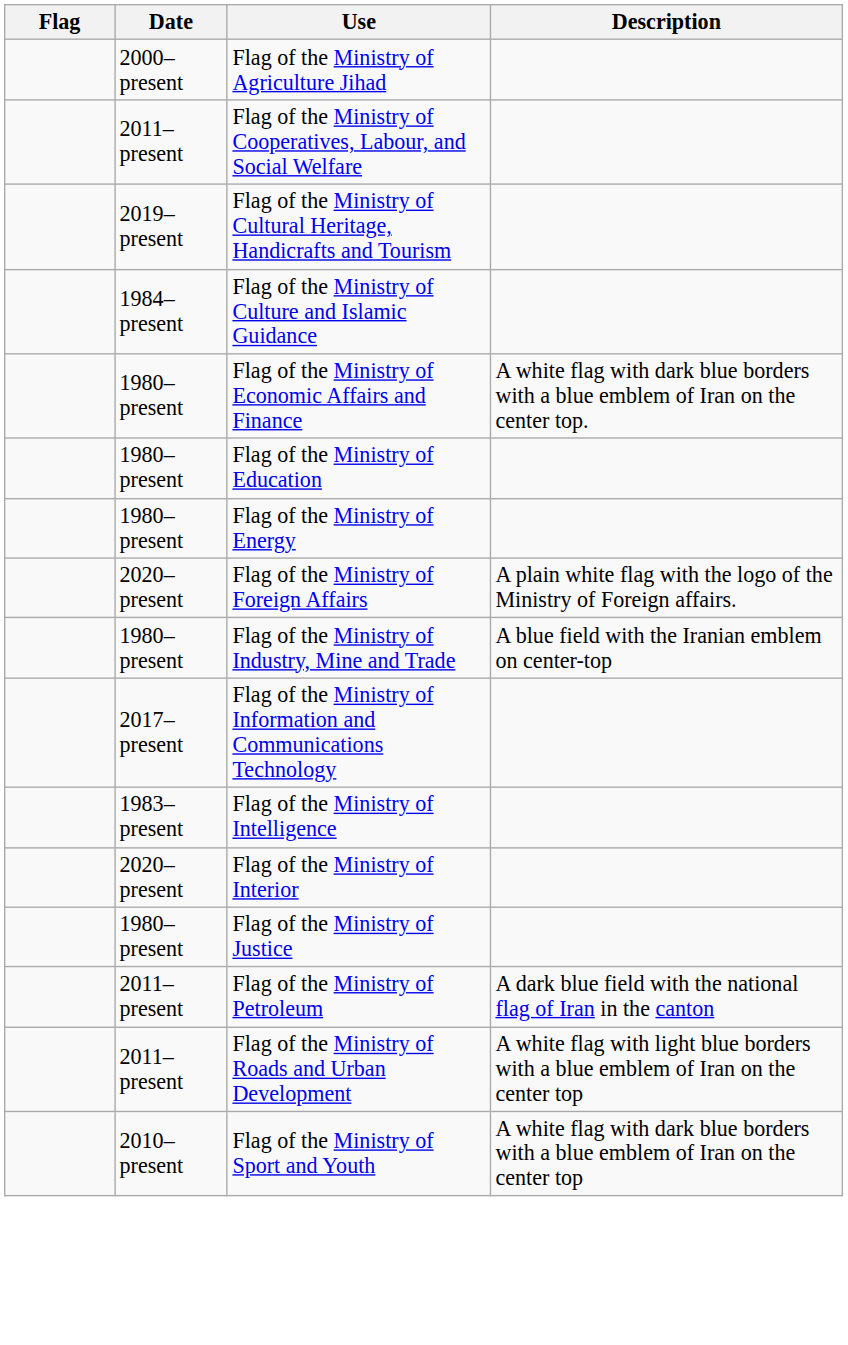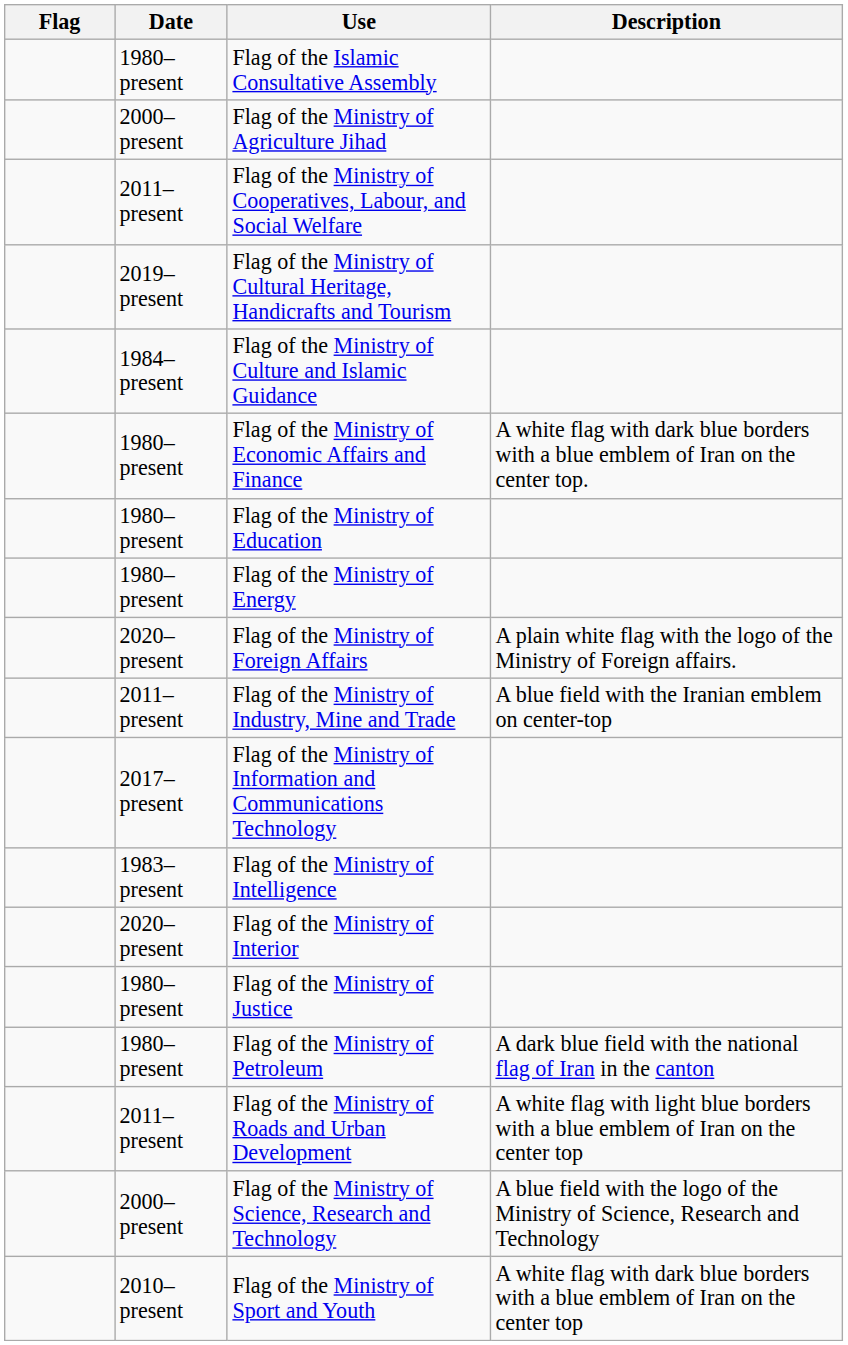+ row: 1980–present | Flag of the Islamic Consultative Assembly
Flag of the Ministry of Industry, Mine and Trade | Date: 1980–present -> 2011–present
Flag of the Ministry of Petroleum | Date: 2011–present -> 1980–present
+ row: 2000–present | Flag of the Ministry of Science, Research and Technology | A blue field with the logo of the Ministry of Science, Research and Technology
